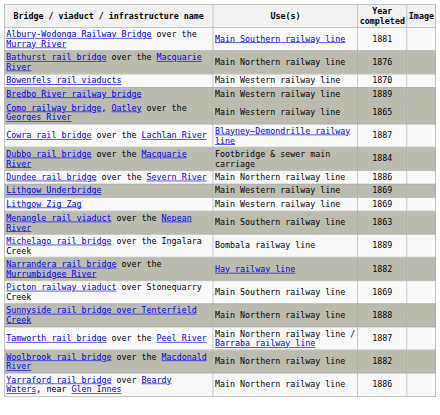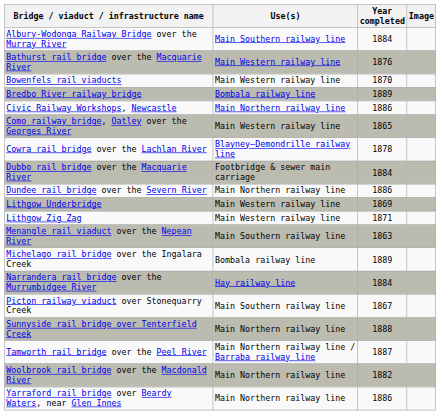Albury-Wodonga Railway Bridge over the Murray River | Year completed: 1881 -> 1884
Bathurst rail bridge over the Macquarie River | Use(s): Main Northern railway line -> Main Western railway line
Bredbo River railway bridge | Use(s): Main Western railway line -> Bombala railway line
+ row: Civic Railway Workshops, Newcastle | Main Northern railway line | 1886
Cowra rail bridge over the Lachlan River | Year completed: 1887 -> 1878
Lithgow Zig Zag | Year completed: 1869 -> 1871
Narrandera rail bridge over the Murrumbidgee River | Year completed: 1882 -> 1884
Picton railway viaduct over Stonequarry Creek | Year completed: 1869 -> 1867
